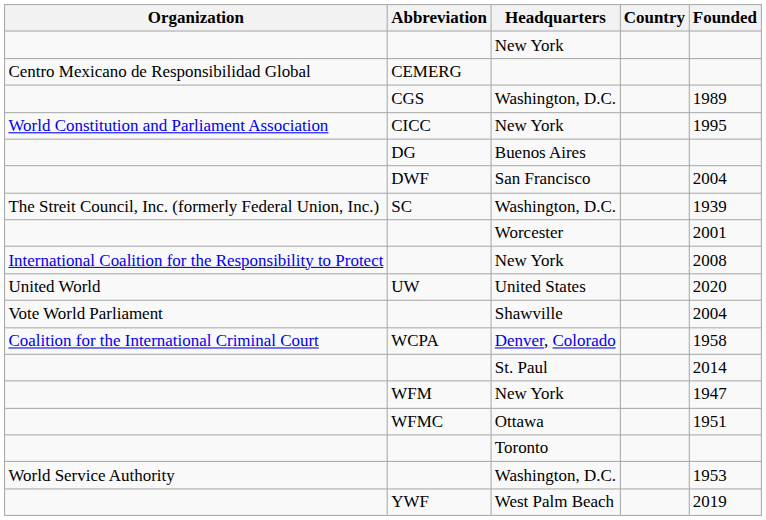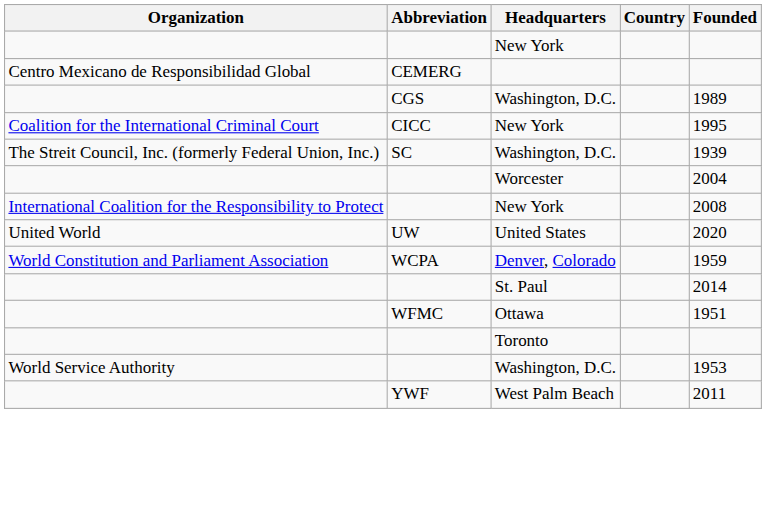CICC / New York | Organization: World Constitution and Parliament Association -> Coalition for the International Criminal Court
- row: DG | Buenos Aires
- row: DWF | San Francisco | 2004
Worcester | Founded: 2001 -> 2004
- row: Vote World Parliament | Shawville | 2004
Denver, Colorado | Organization: Coalition for the International Criminal Court -> World Constitution and Parliament Association
Denver, Colorado | Founded: 1958 -> 1959
- row: WFM | New York | 1947
West Palm Beach | Founded: 2019 -> 2011
